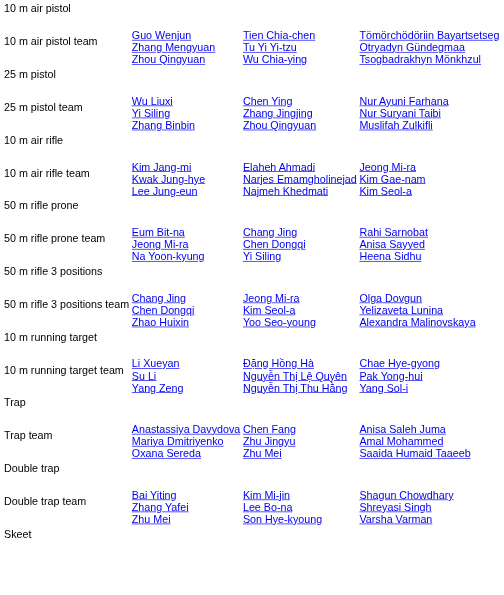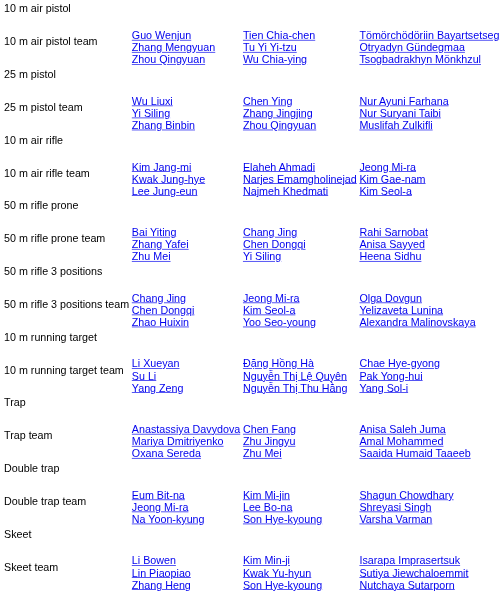50 m rifle prone team | column 2: Eum Bit-na Jeong Mi-ra Na Yoon-kyung -> Bai Yiting Zhang Yafei Zhu Mei
Double trap team | column 2: Bai Yiting Zhang Yafei Zhu Mei -> Eum Bit-na Jeong Mi-ra Na Yoon-kyung
+ row: Skeet team | Li Bowen Lin Piaopiao Zhang Heng | Kim Min-ji Kwak Yu-hyun Son Hye-kyoung | Isarapa Imprasertsuk Sutiya Jiewchaloemmit Nutchaya Sutarporn
